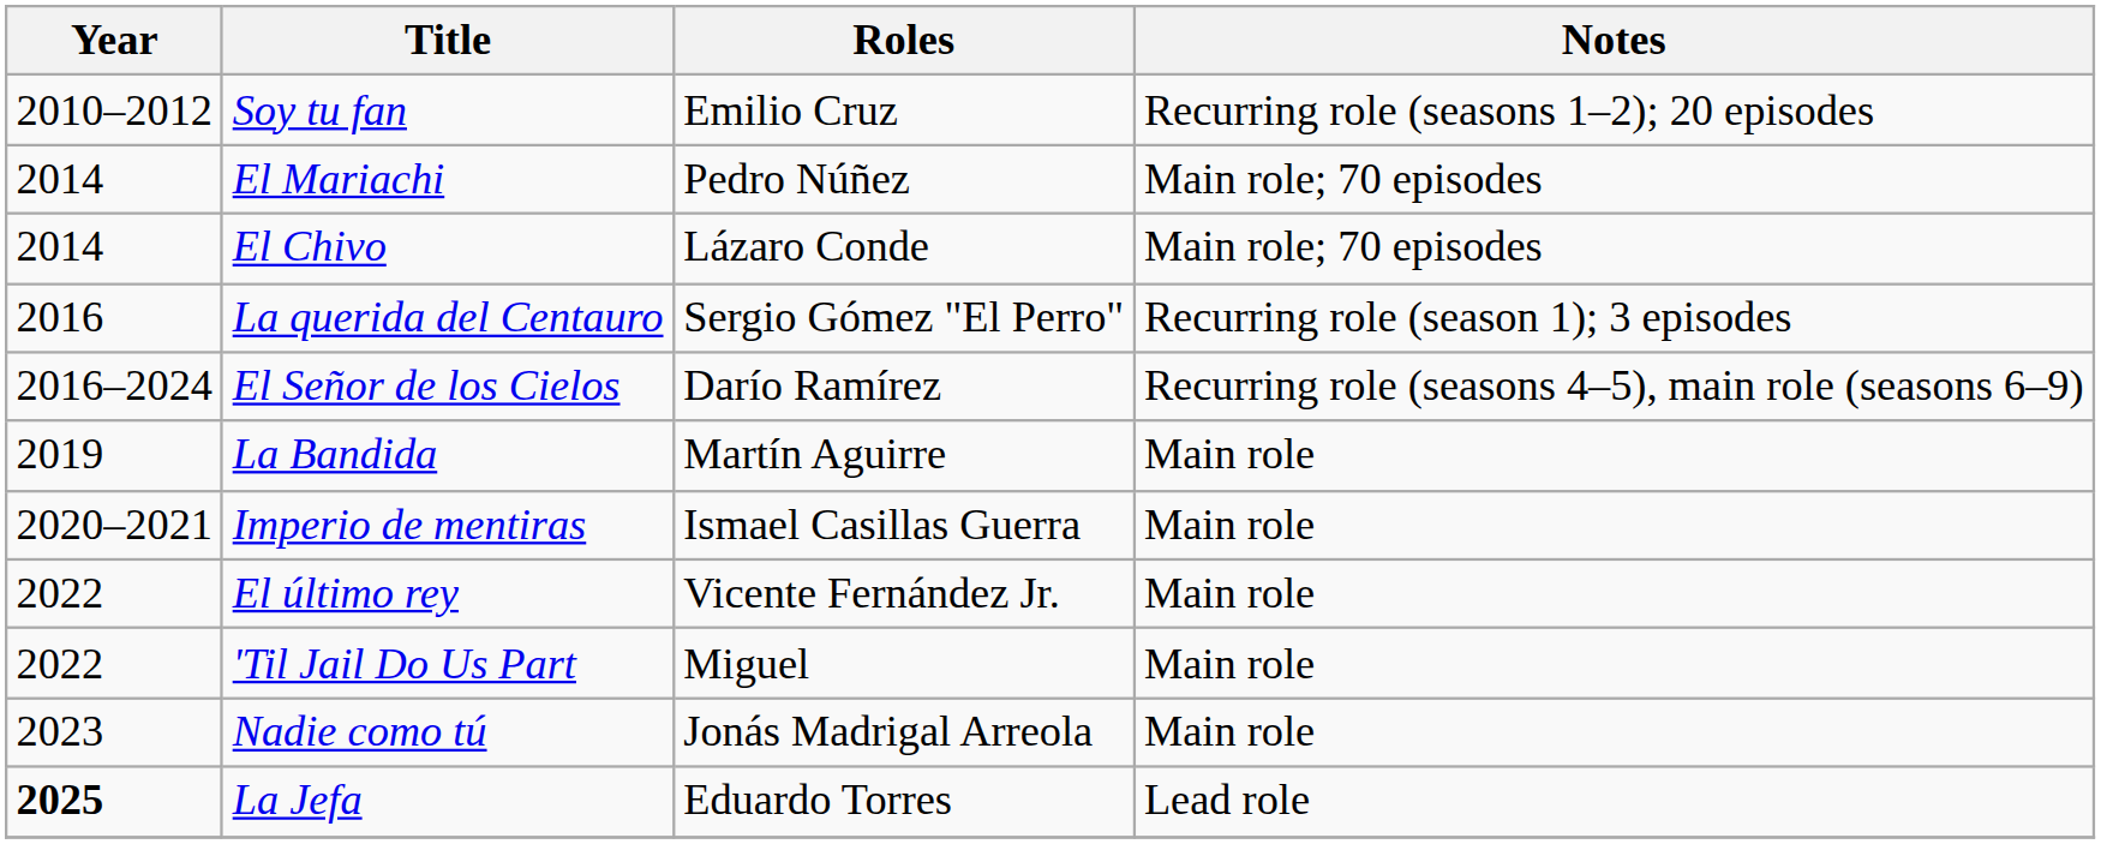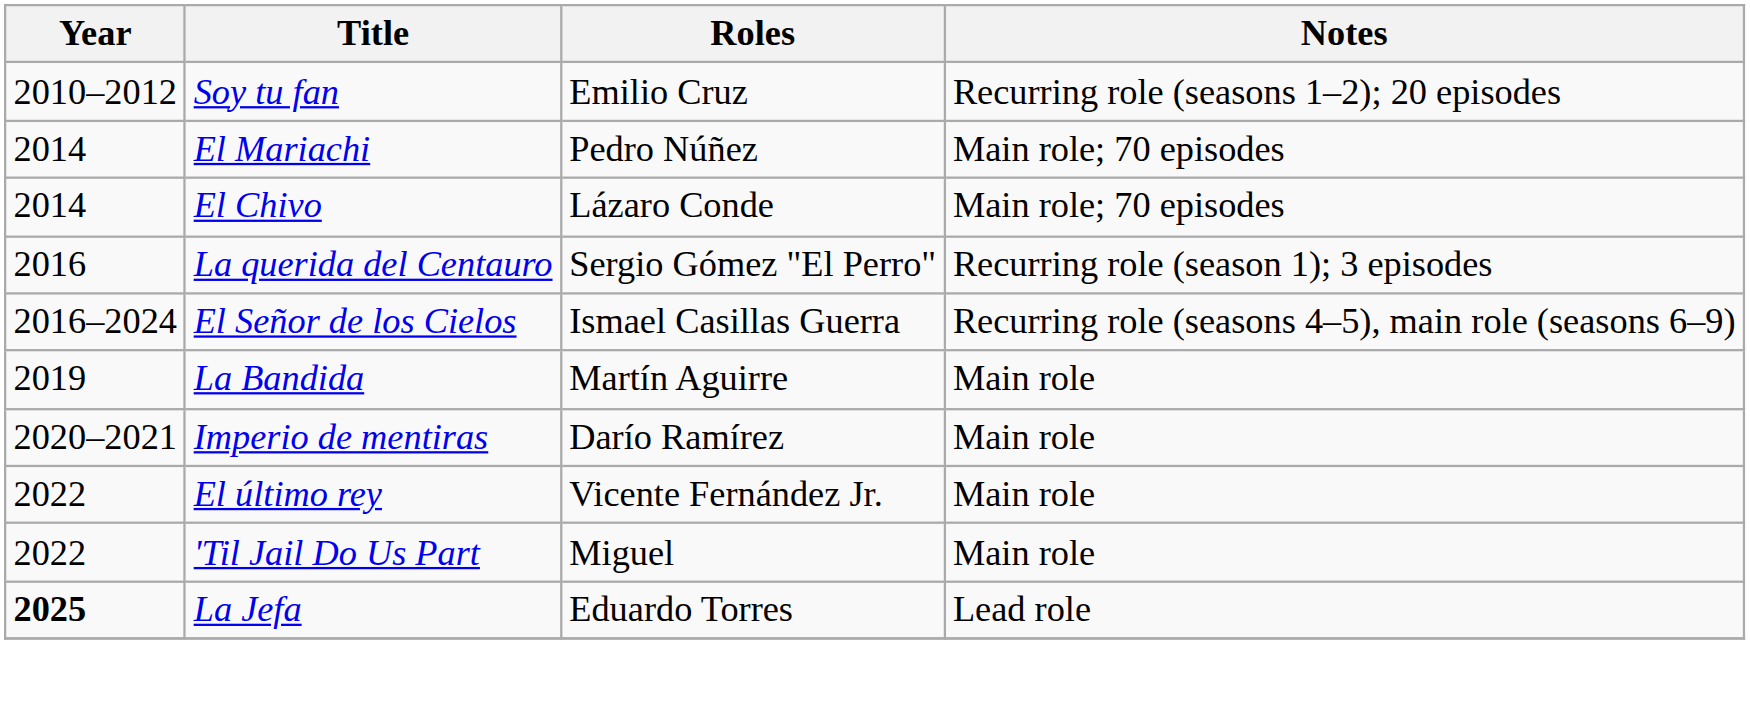El Señor de los Cielos | Roles: Darío Ramírez -> Ismael Casillas Guerra
Imperio de mentiras | Roles: Ismael Casillas Guerra -> Darío Ramírez
- row: 2023 | Nadie como tú | Jonás Madrigal Arreola | Main role
